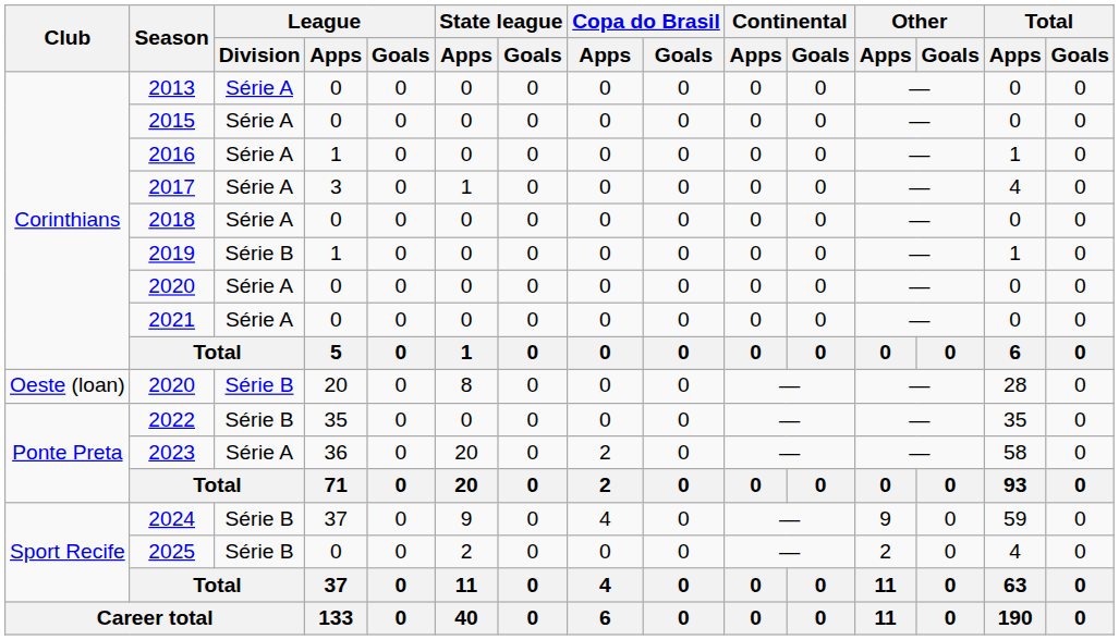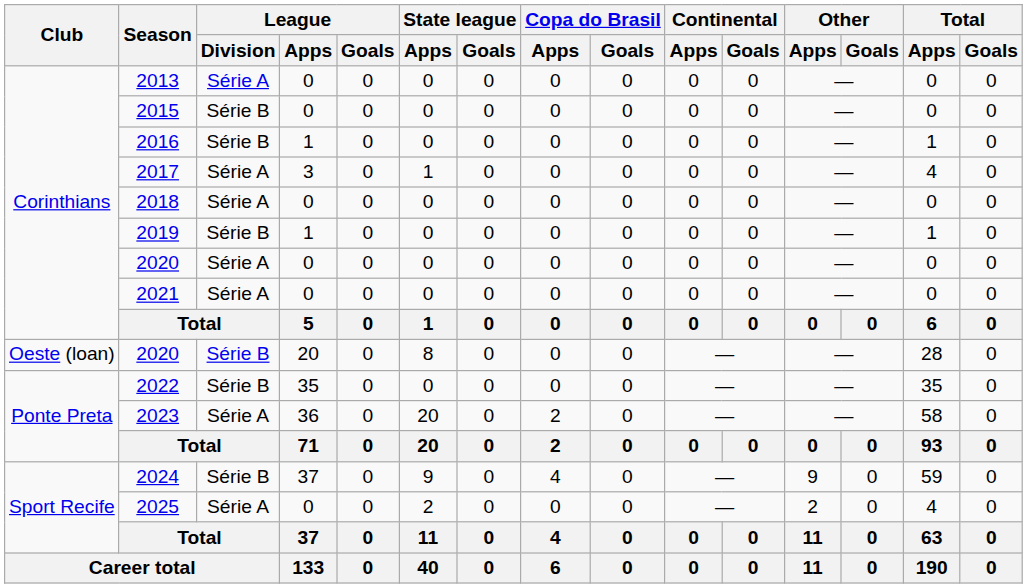2015 | League / Division: Série A -> Série B
2016 | League / Division: Série A -> Série B
2025 | League / Division: Série B -> Série A
